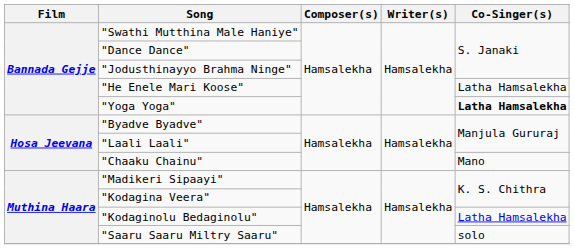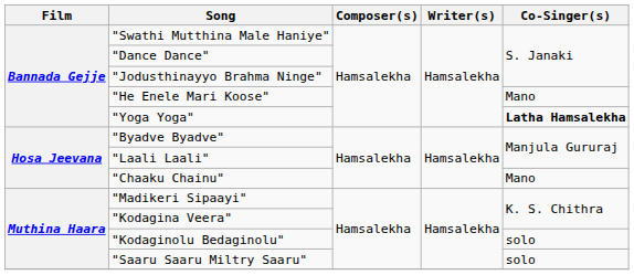"He Enele Mari Koose" | Co-Singer(s): Latha Hamsalekha -> Mano
"Kodaginolu Bedaginolu" | Co-Singer(s): Latha Hamsalekha -> solo
